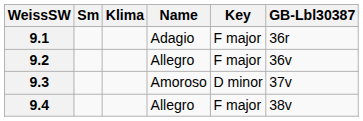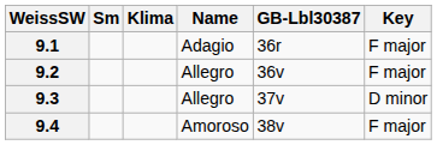columns swapped: Key <-> GB-Lbl30387
9.3 | Name: Amoroso -> Allegro
9.4 | Name: Allegro -> Amoroso
